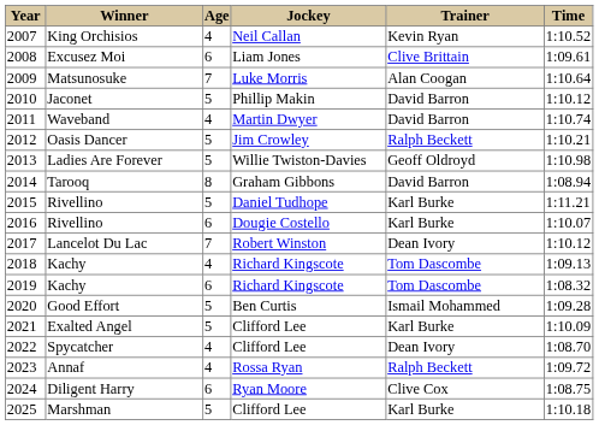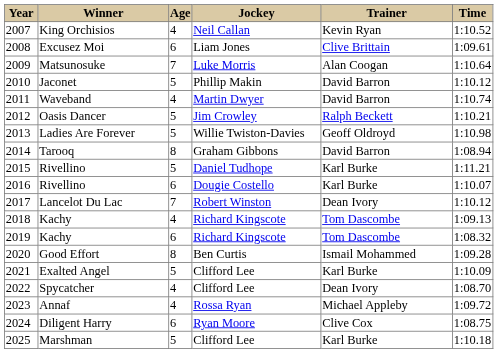2020 | Age: 5 -> 8
2023 | Trainer: Ralph Beckett -> Michael Appleby
